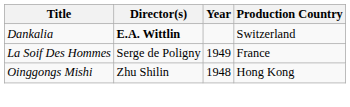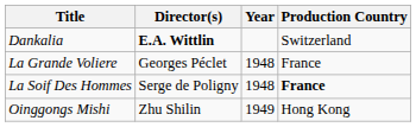+ row: La Grande Voliere | Georges Péclet | 1948 | France
La Soif Des Hommes | Year: 1949 -> 1948
La Soif Des Hommes | Production Country: normal -> bold
Oinggongs Mishi | Year: 1948 -> 1949
